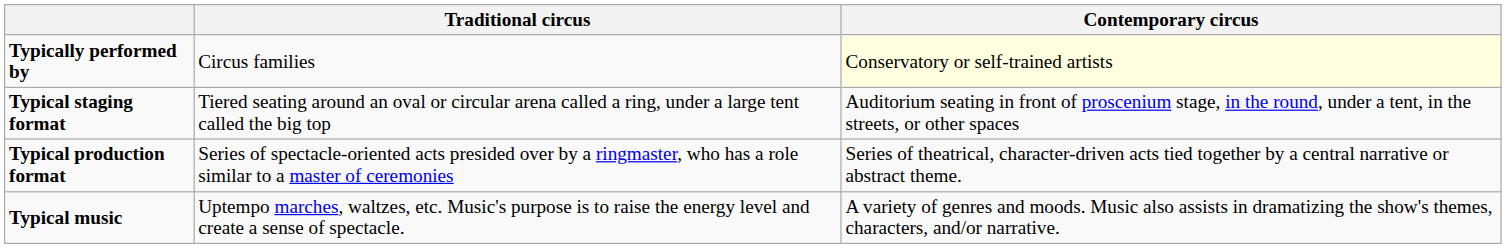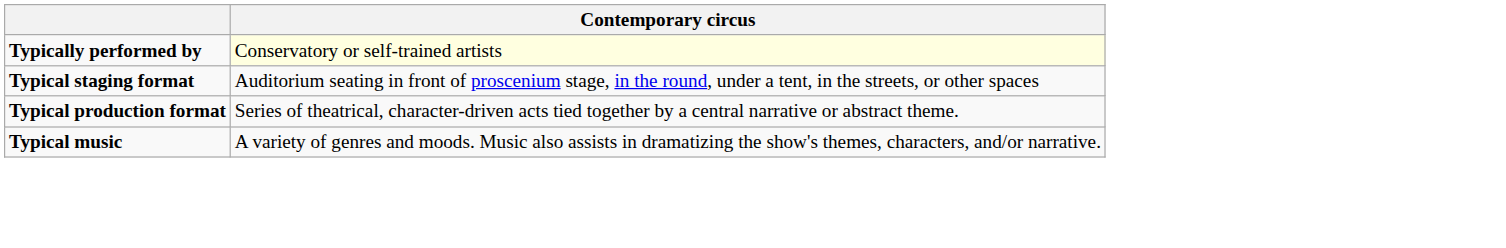- column: Traditional circus | Circus families | Tiered seating around an oval or circular arena called a ring, under a large tent called the big top | Series of spectacle-oriented acts presided over by a ringmaster, who has a role similar to a master of ceremonies | Uptempo marches, waltzes, etc. Music's purpose is to raise the energy level and create a sense of spectacle.
